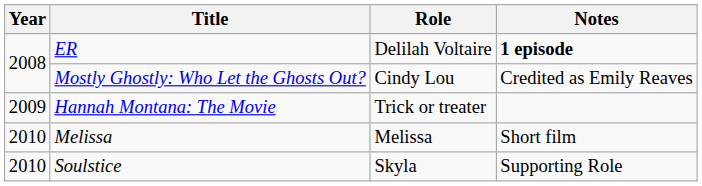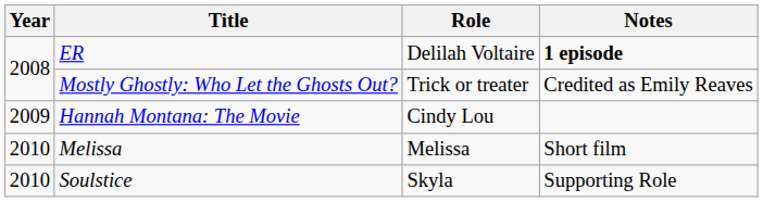Mostly Ghostly: Who Let the Ghosts Out? | Role: Cindy Lou -> Trick or treater
Hannah Montana: The Movie | Role: Trick or treater -> Cindy Lou
